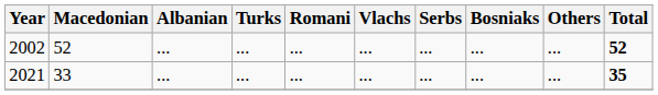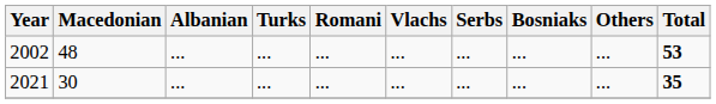2002 | Macedonian: 52 -> 48
2002 | Total: 52 -> 53
2021 | Macedonian: 33 -> 30
